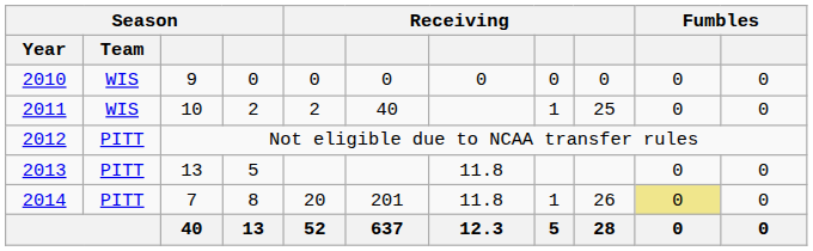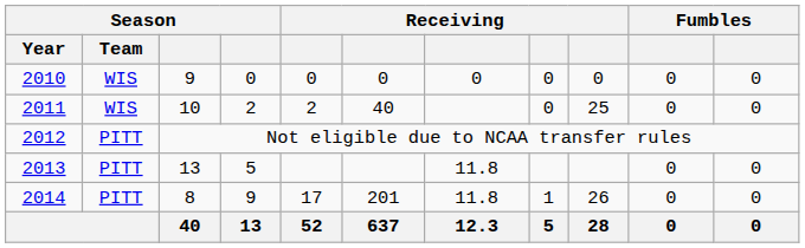2011 | column 8: 1 -> 0
2014 | column 3: 7 -> 8
2014 | column 4: 8 -> 9
2014 | column 5: 20 -> 17
2014 | column 10: khaki background -> no background
